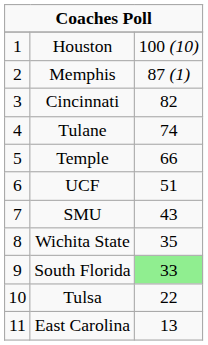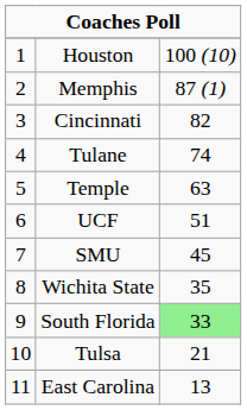Temple | column 3: 66 -> 63
SMU | column 3: 43 -> 45
Tulsa | column 3: 22 -> 21
